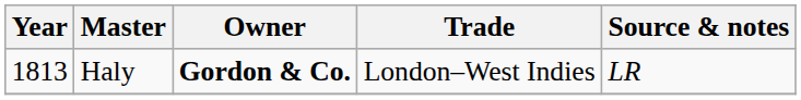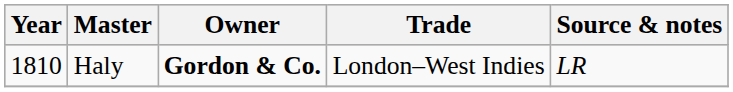Haly | Year: 1813 -> 1810
